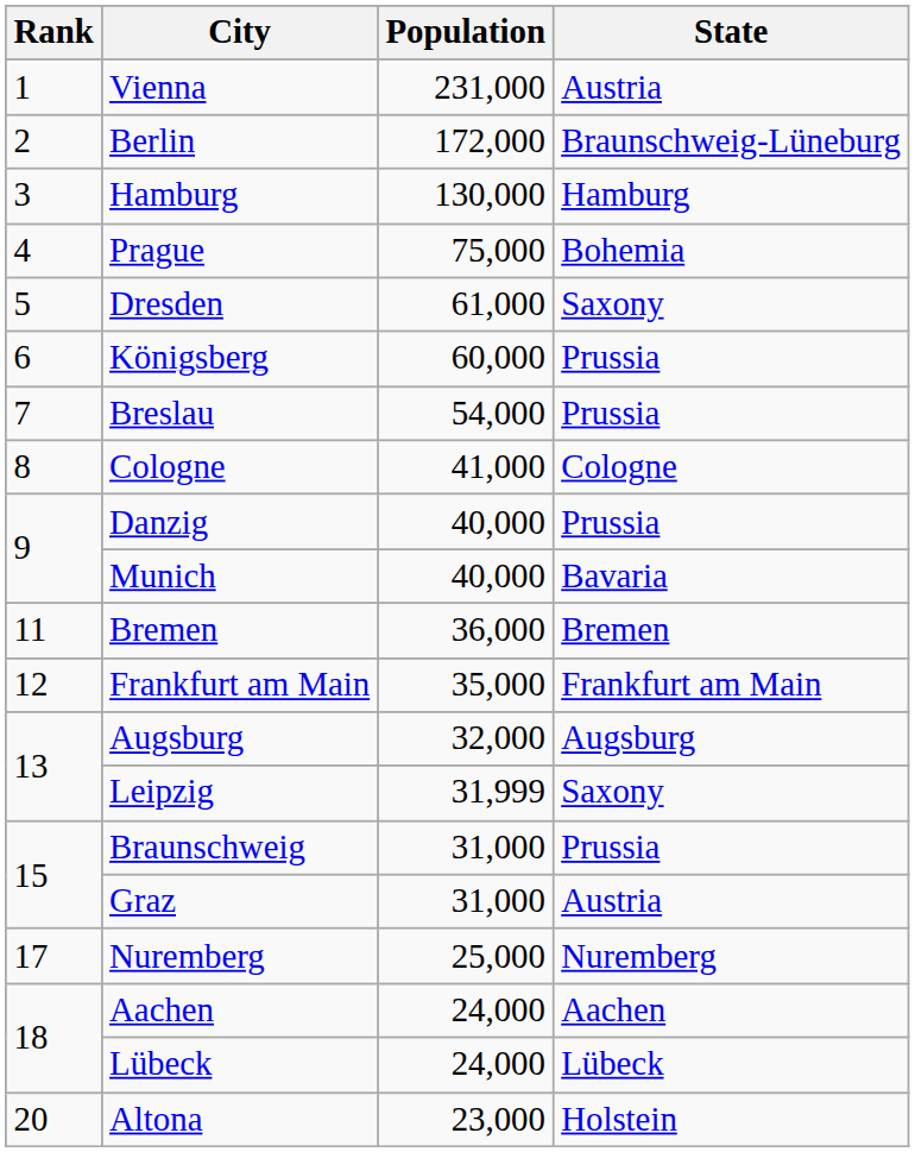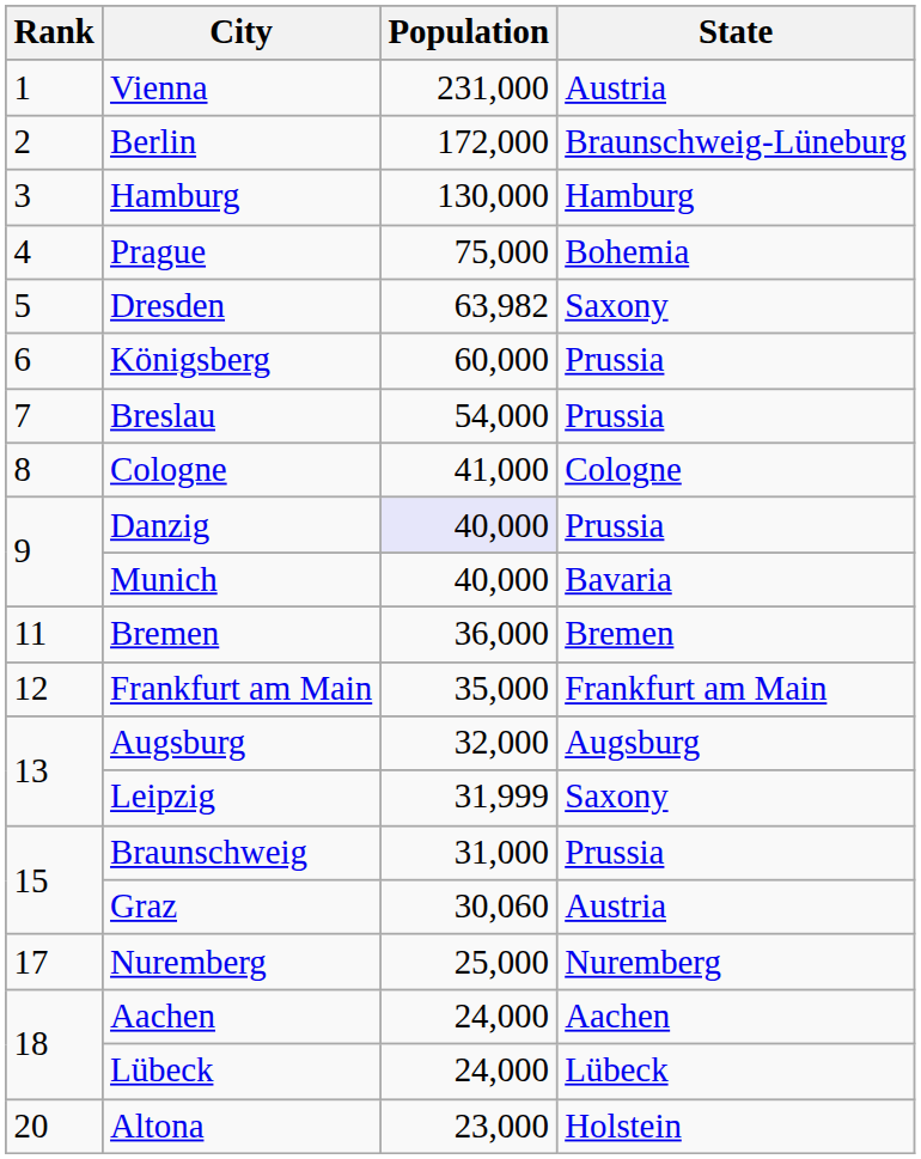Dresden | Population: 61,000 -> 63,982
Danzig | Population: no background -> lavender background
Graz | Population: 31,000 -> 30,060
